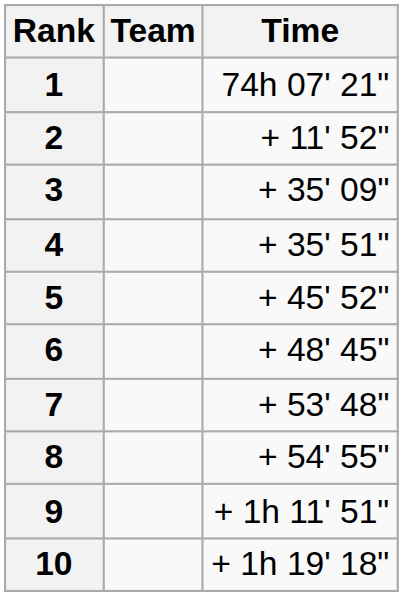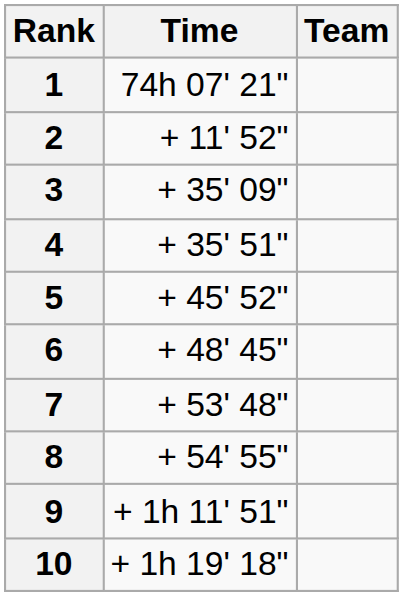columns swapped: Team <-> Time
